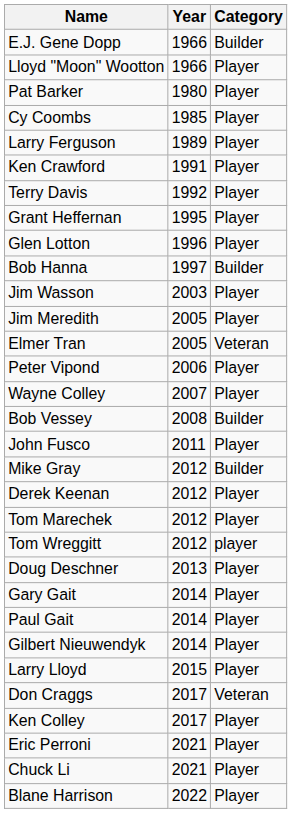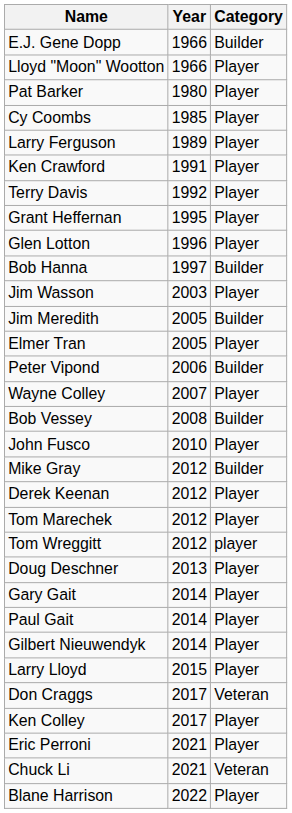Jim Meredith | Category: Player -> Builder
Elmer Tran | Category: Veteran -> Player
Peter Vipond | Category: Player -> Builder
John Fusco | Year: 2011 -> 2010
Chuck Li | Category: Player -> Veteran
